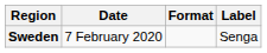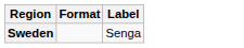- column: Date | 7 February 2020
